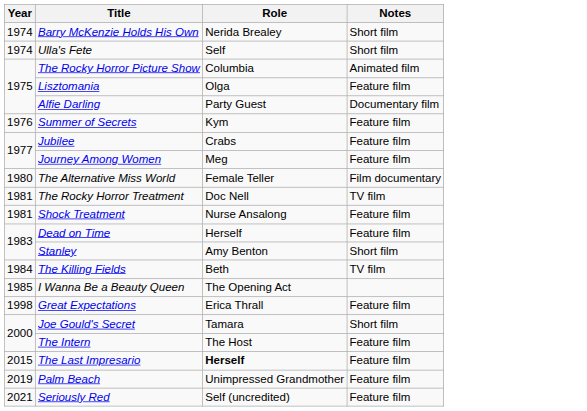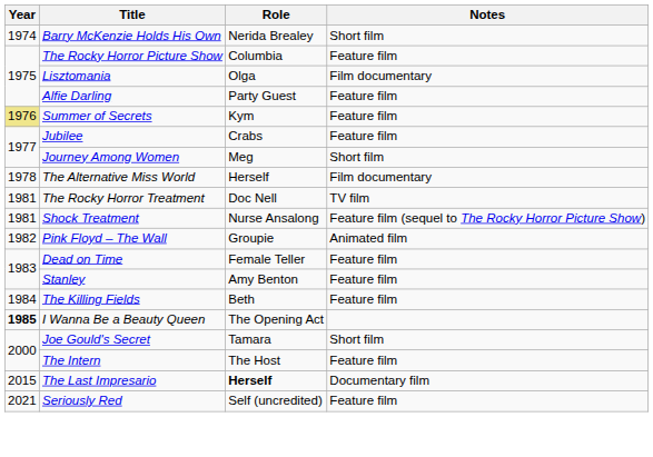- row: 1974 | Ulla's Fete | Self | Short film
The Rocky Horror Picture Show | Notes: Animated film -> Feature film
Lisztomania | Notes: Feature film -> Film documentary
Alfie Darling | Notes: Documentary film -> Feature film
Summer of Secrets | Year: no background -> khaki background
Journey Among Women | Notes: Feature film -> Short film
The Alternative Miss World | Year: 1980 -> 1978
The Alternative Miss World | Role: Female Teller -> Herself
Shock Treatment | Notes: Feature film -> Feature film (sequel to The Rocky Horror Picture Show)
+ row: 1982 | Pink Floyd – The Wall | Groupie | Animated film
Dead on Time | Role: Herself -> Female Teller
Stanley | Notes: Short film -> Feature film
The Killing Fields | Notes: TV film -> Feature film
I Wanna Be a Beauty Queen | Year: normal -> bold
- row: 1998 | Great Expectations | Erica Thrall | Feature film
The Last Impresario | Notes: Feature film -> Documentary film
- row: 2019 | Palm Beach | Unimpressed Grandmother | Feature film
